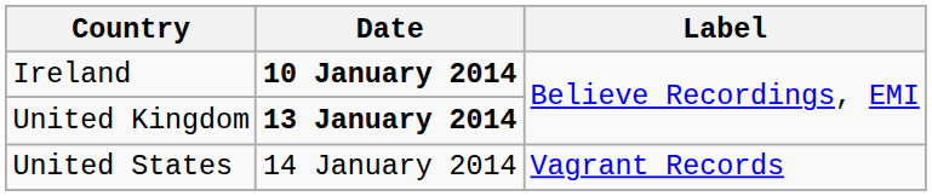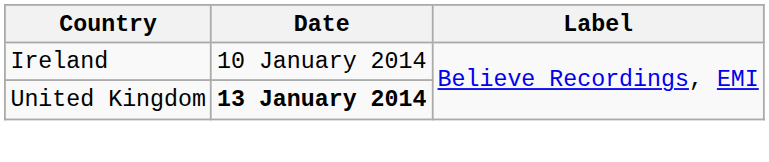Ireland | Date: bold -> normal
- row: United States | 14 January 2014 | Vagrant Records
